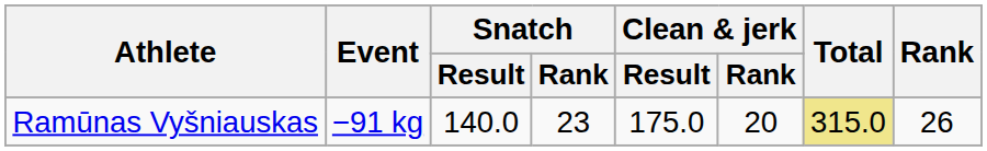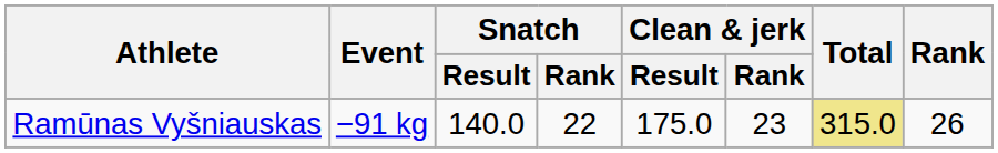Ramūnas Vyšniauskas | Snatch / Rank: 23 -> 22
Ramūnas Vyšniauskas | Clean & jerk / Rank: 20 -> 23
